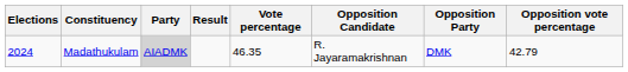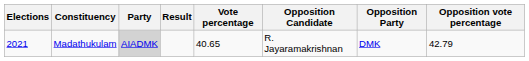Madathukulam | Elections: 2024 -> 2021
Madathukulam | Vote percentage: 46.35 -> 40.65
